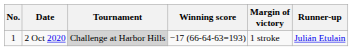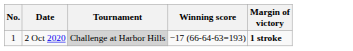- column: Runner-up | Julián Etulain
2 Oct 2020 | Margin of victory: normal -> bold
